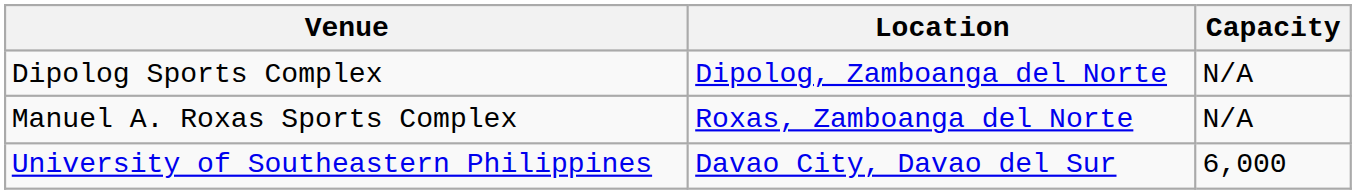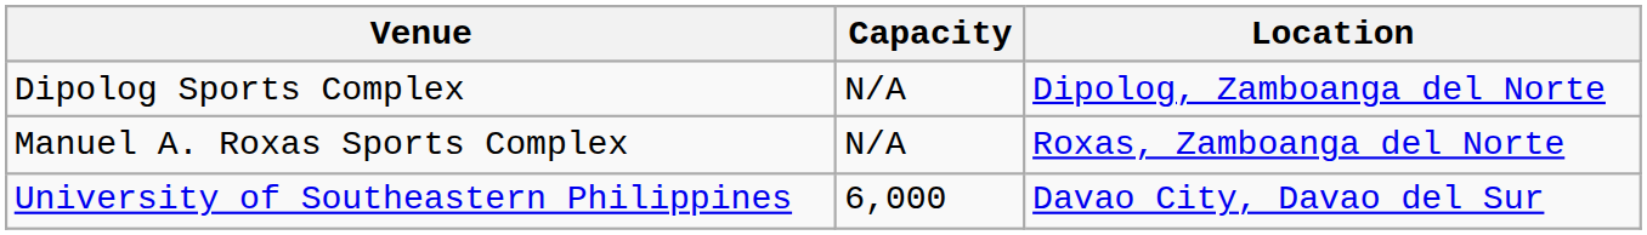columns swapped: Location <-> Capacity
